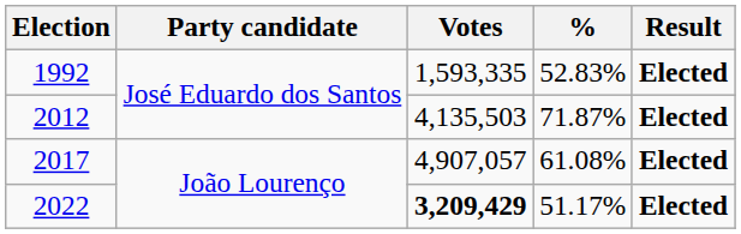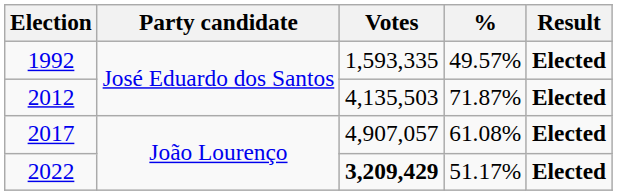1992 | %: 52.83% -> 49.57%
